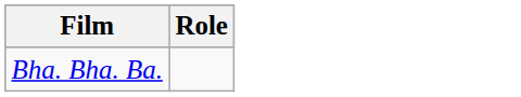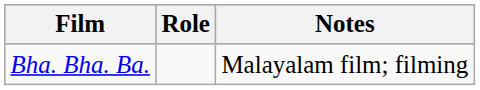+ column: Notes | Malayalam film; filming
